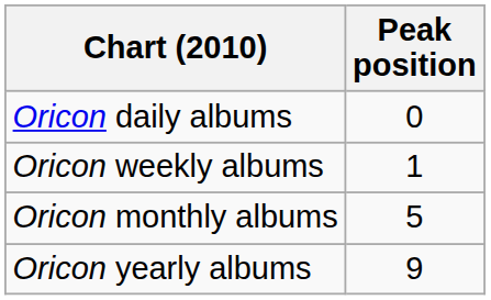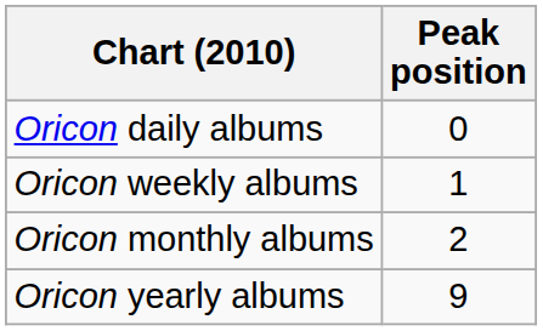Oricon monthly albums | Peak position: 5 -> 2
